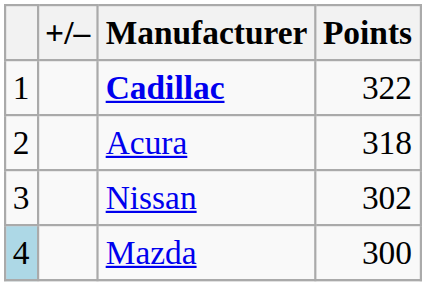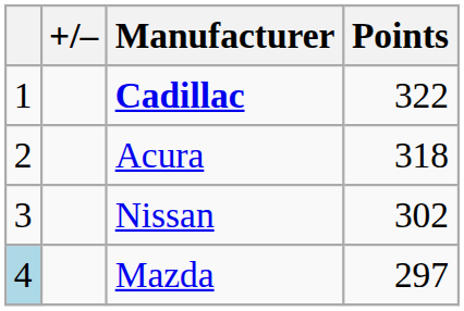Mazda | Points: 300 -> 297
